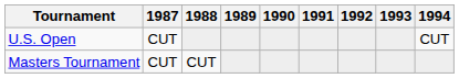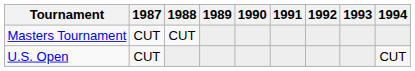rows swapped: Masters Tournament <-> U.S. Open
